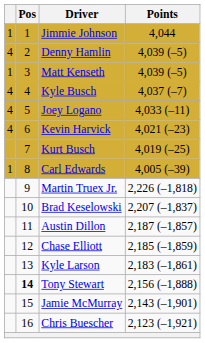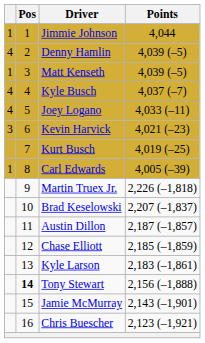Kevin Harvick | column 1: 4 -> 3
